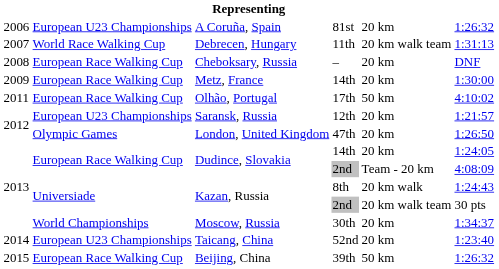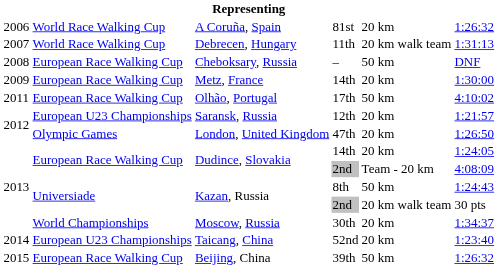A Coruña, Spain | column 2: European U23 Championships -> World Race Walking Cup
Cheboksary, Russia | column 5: 20 km -> 50 km
Kazan, Russia / 8th | column 5: 20 km walk -> 50 km
